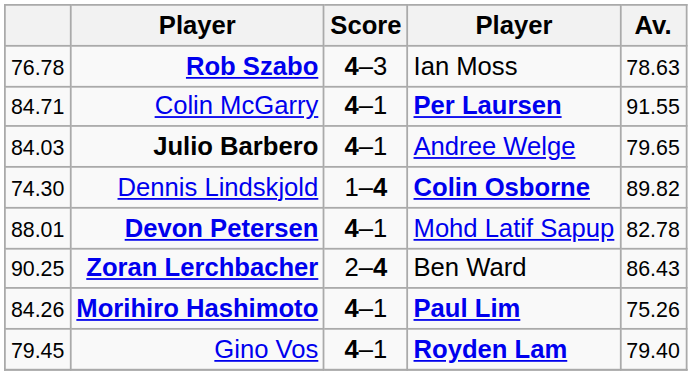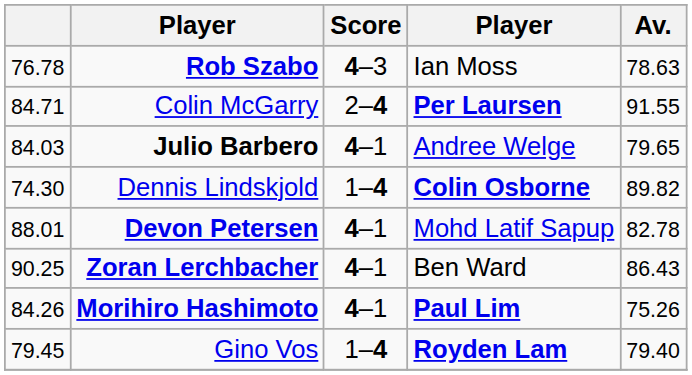Colin McGarry | Score: 4–1 -> 2–4
Zoran Lerchbacher | Score: 2–4 -> 4–1
Gino Vos | Score: 4–1 -> 1–4
